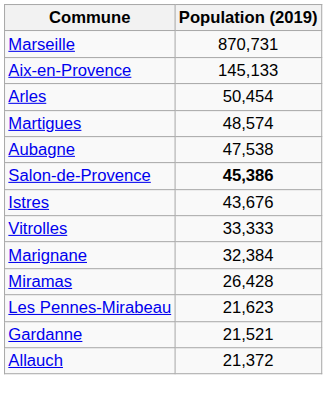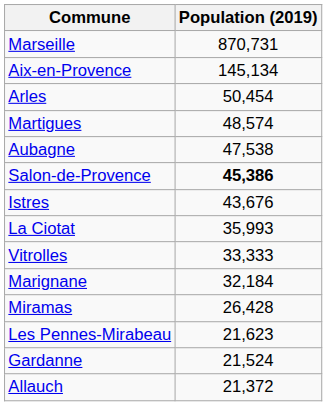Aix-en-Provence | Population (2019): 145,133 -> 145,134
+ row: La Ciotat | 35,993
Marignane | Population (2019): 32,384 -> 32,184
Gardanne | Population (2019): 21,521 -> 21,524
